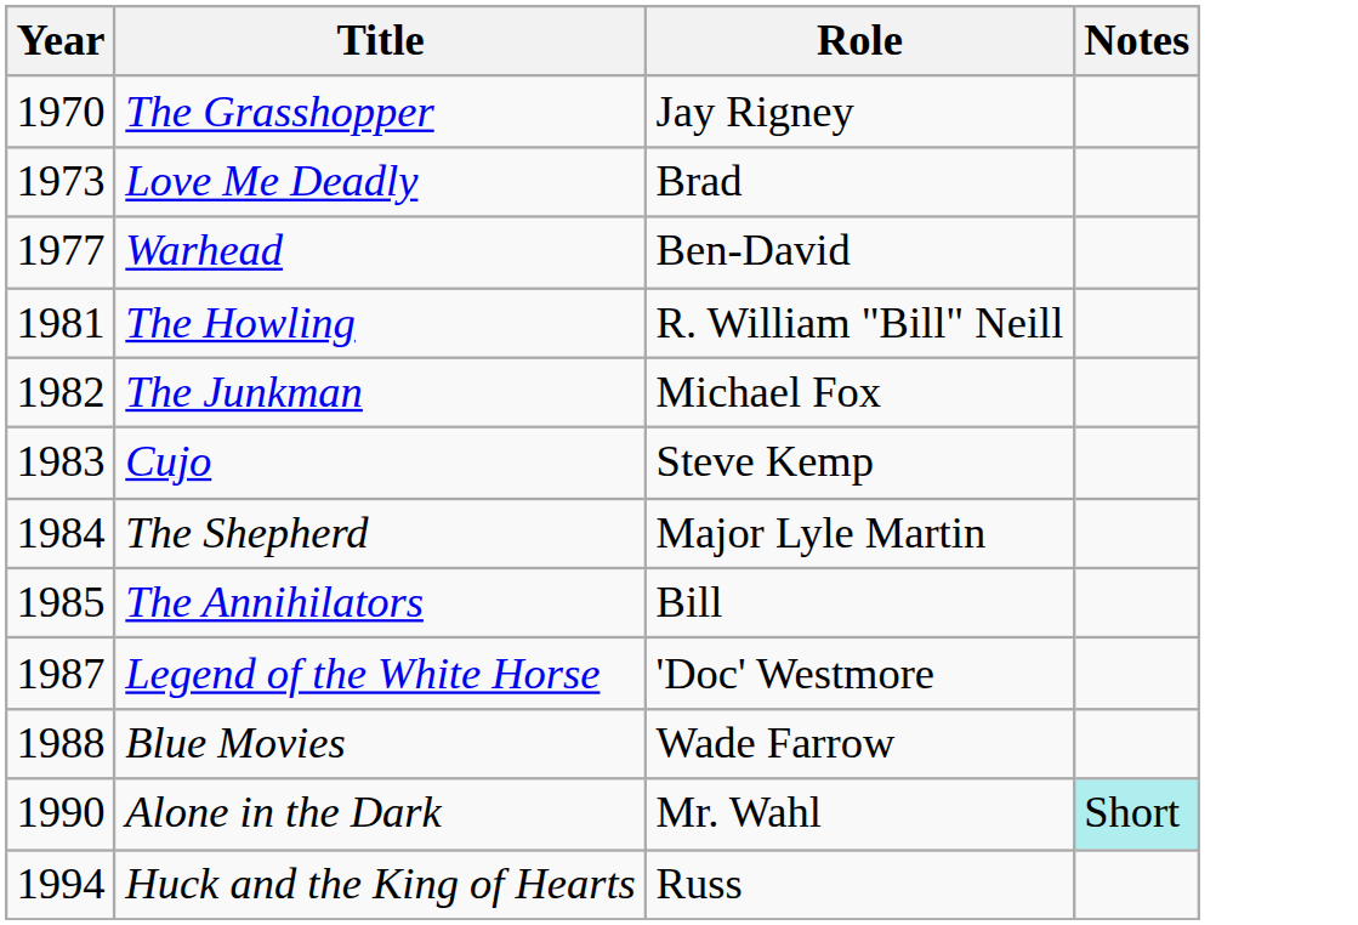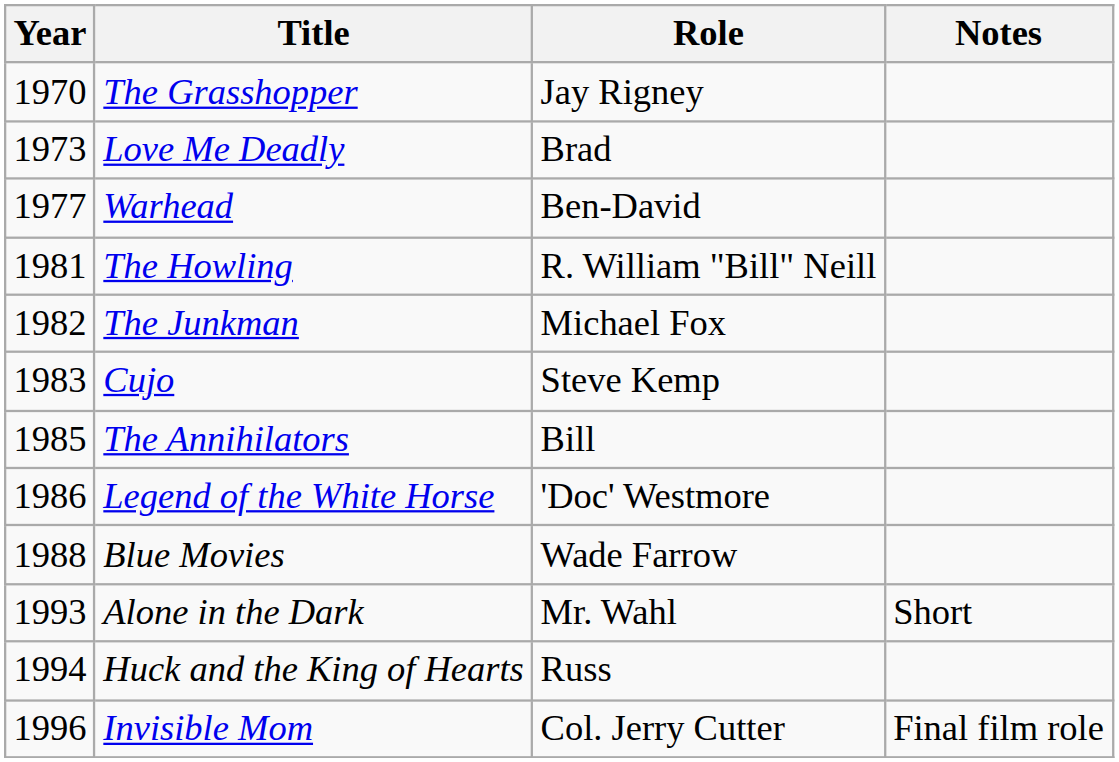- row: 1984 | The Shepherd | Major Lyle Martin
Legend of the White Horse | Year: 1987 -> 1986
Alone in the Dark | Year: 1990 -> 1993
Alone in the Dark | Notes: paleturquoise background -> no background
+ row: 1996 | Invisible Mom | Col. Jerry Cutter | Final film role
